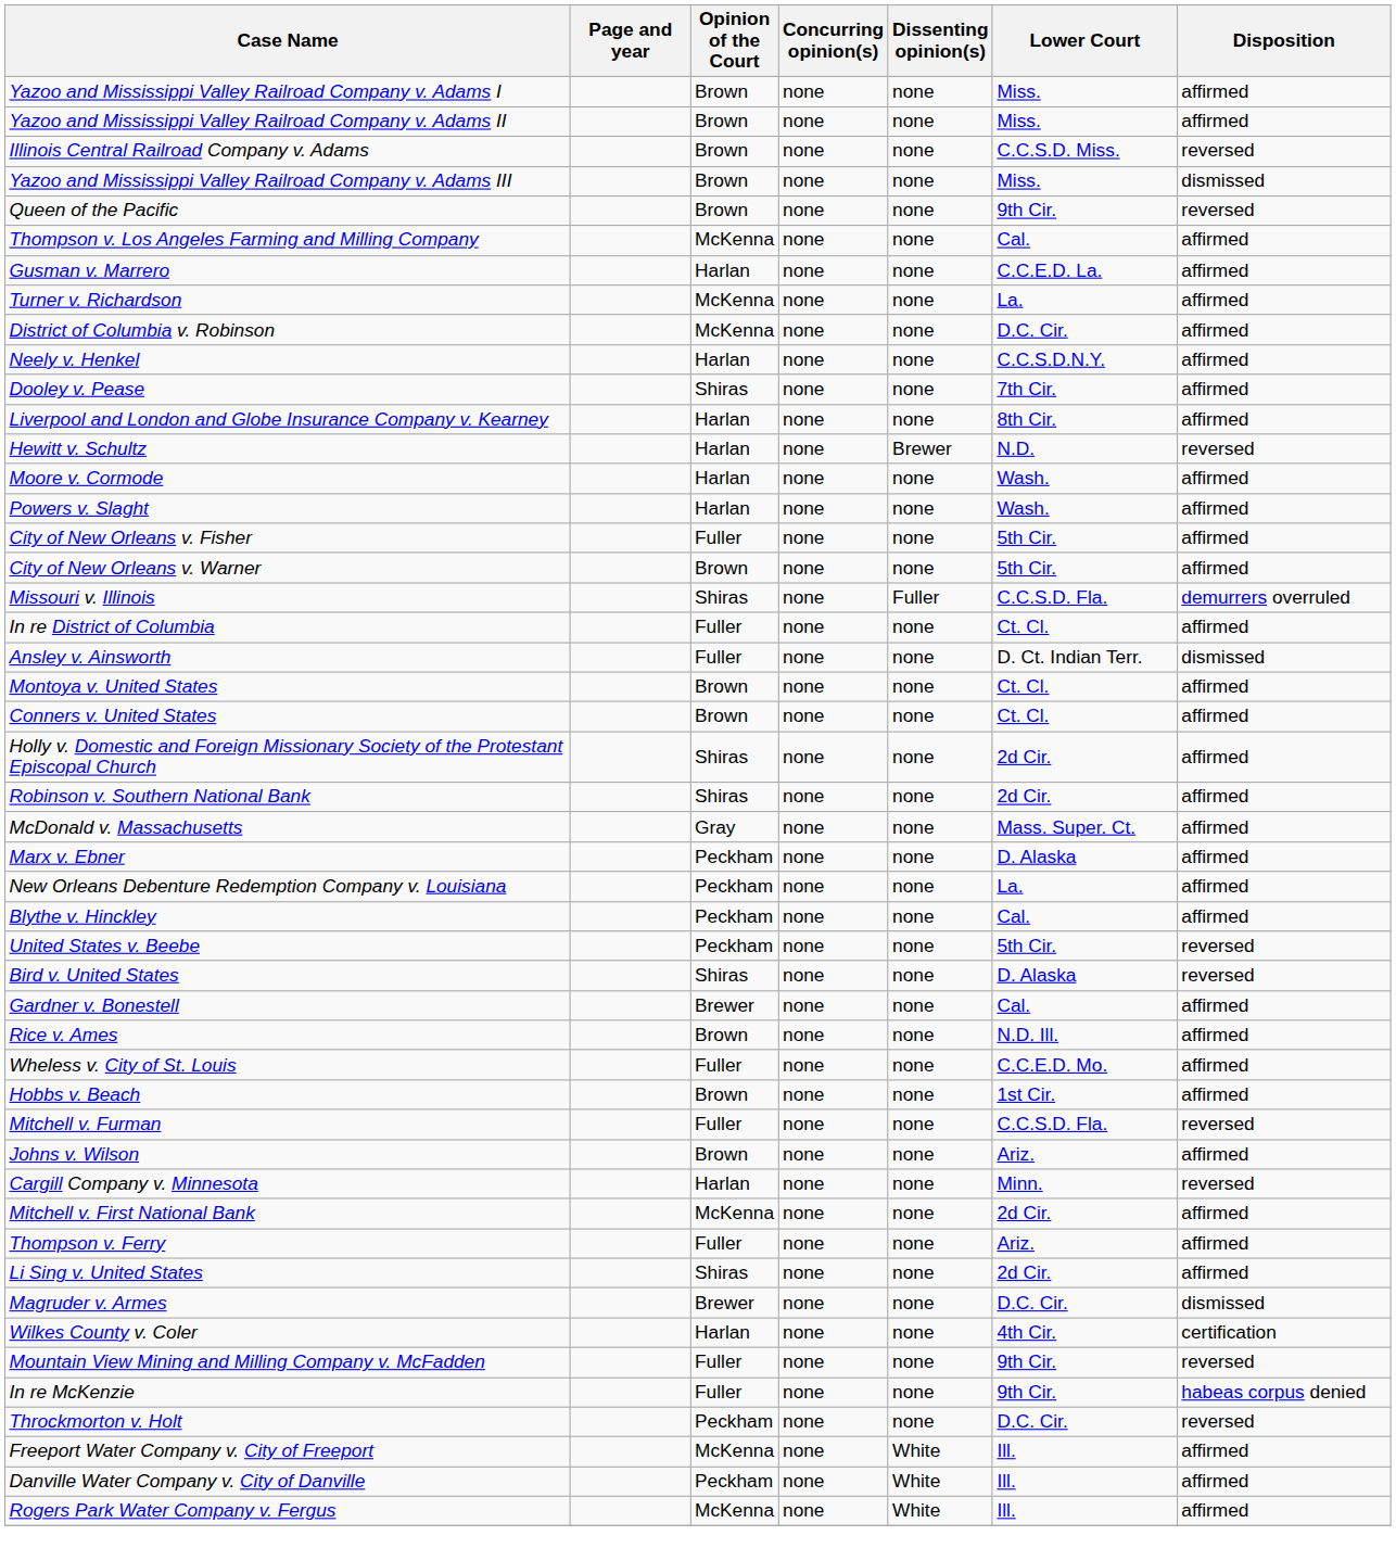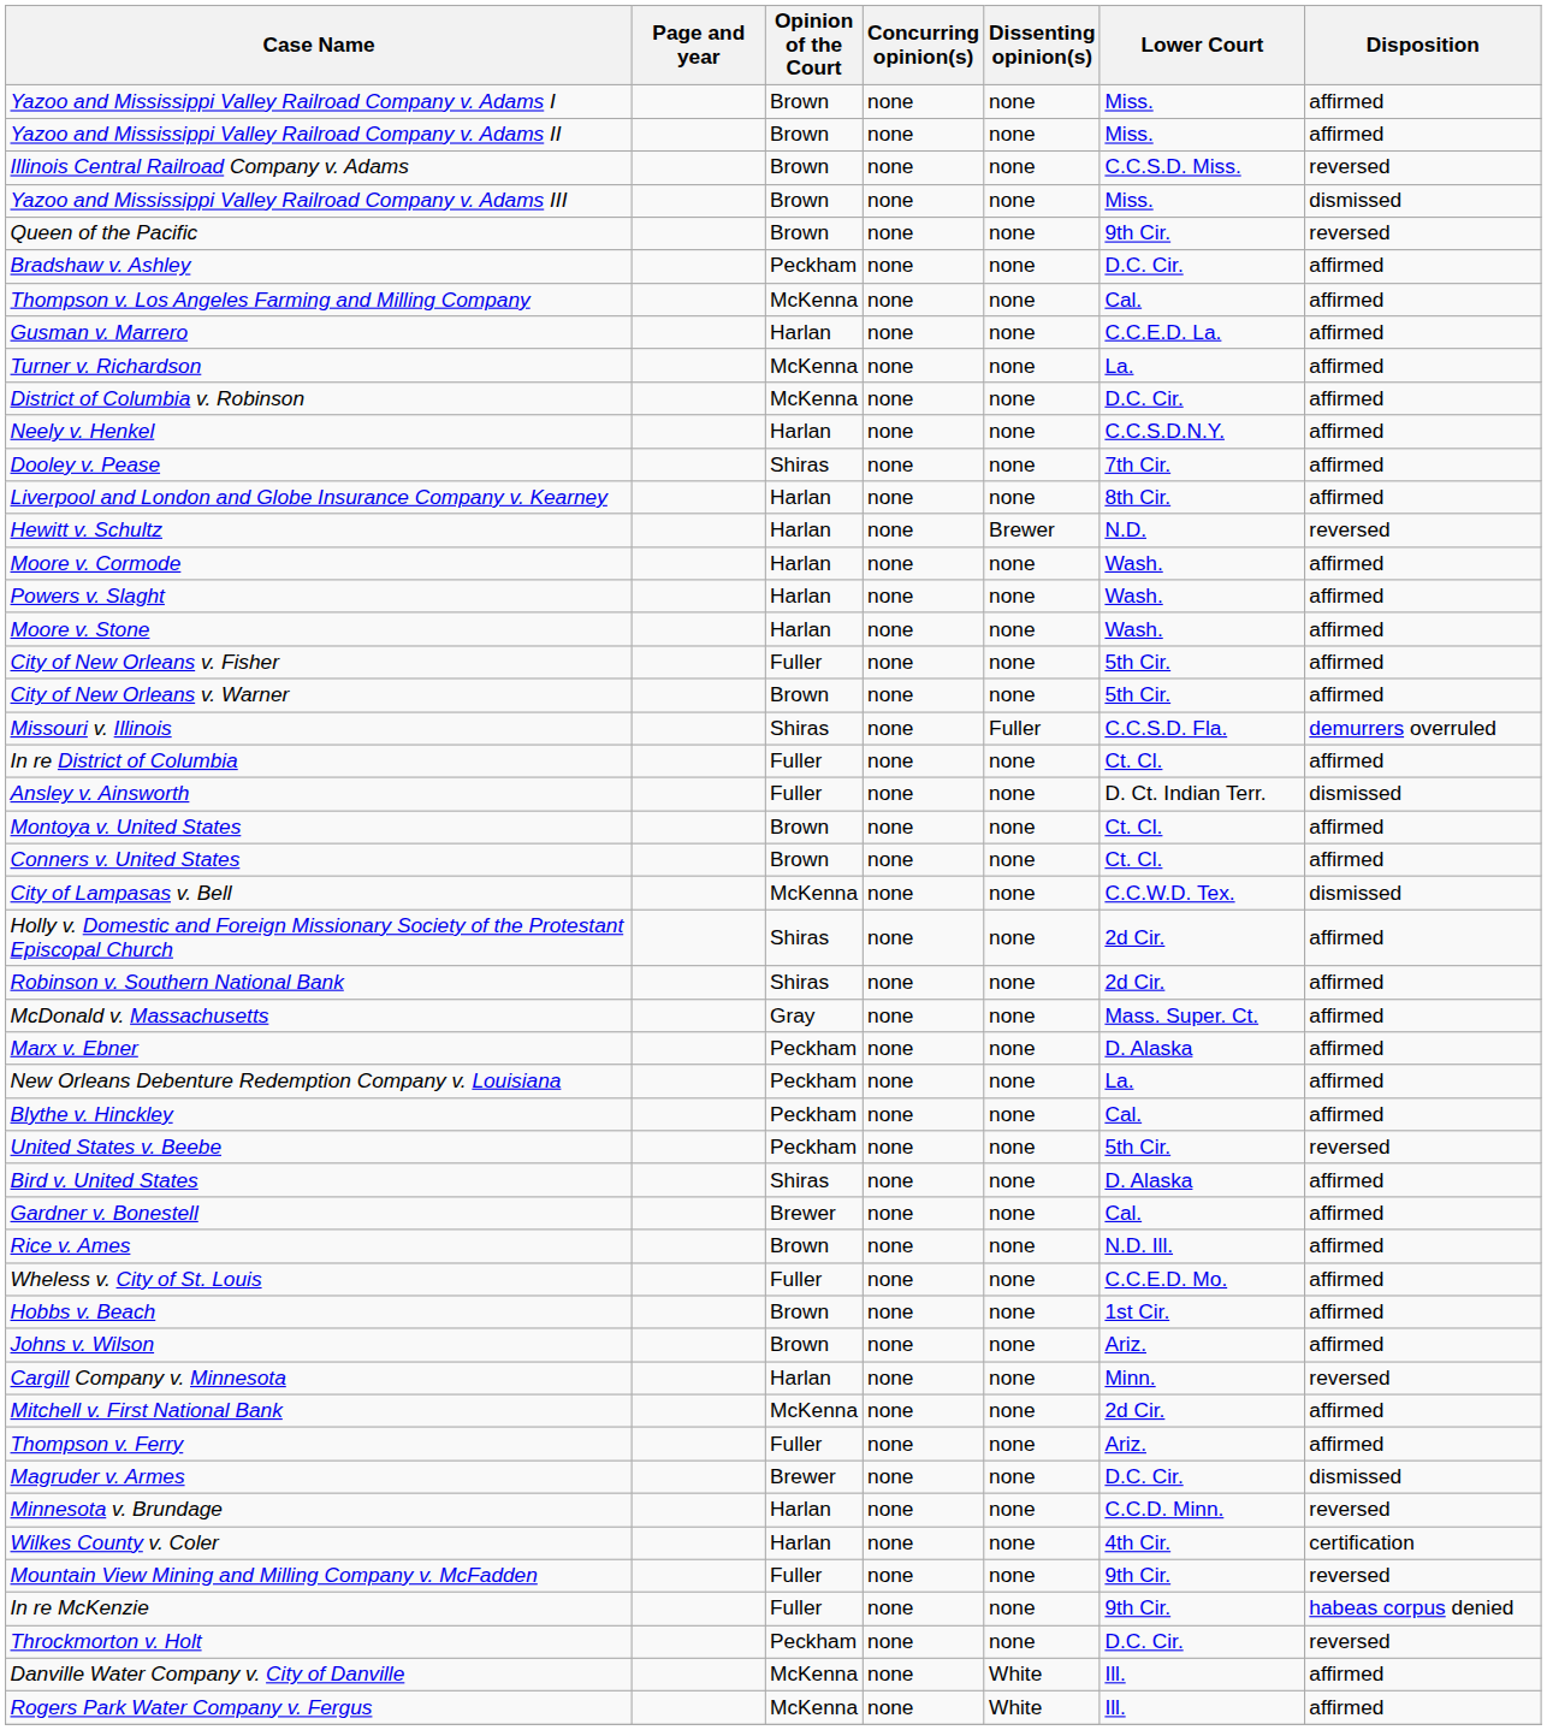+ row: Bradshaw v. Ashley | Peckham | none | none | D.C. Cir. | affirmed
+ row: Moore v. Stone | Harlan | none | none | Wash. | affirmed
+ row: City of Lampasas v. Bell | McKenna | none | none | C.C.W.D. Tex. | dismissed
Bird v. United States | Disposition: reversed -> affirmed
- row: Mitchell v. Furman | Fuller | none | none | C.C.S.D. Fla. | reversed
- row: Li Sing v. United States | Shiras | none | none | 2d Cir. | affirmed
+ row: Minnesota v. Brundage | Harlan | none | none | C.C.D. Minn. | reversed
- row: Freeport Water Company v. City of Freeport | McKenna | none | White | Ill. | affirmed
Danville Water Company v. City of Danville | Opinion of the Court: Peckham -> McKenna
